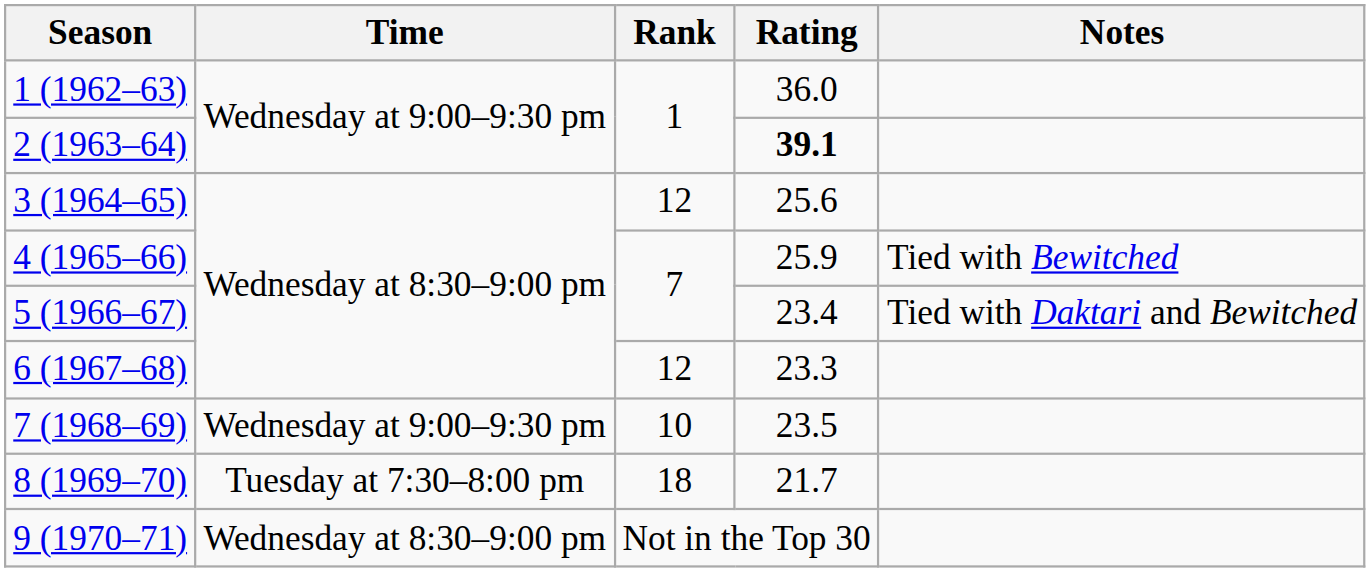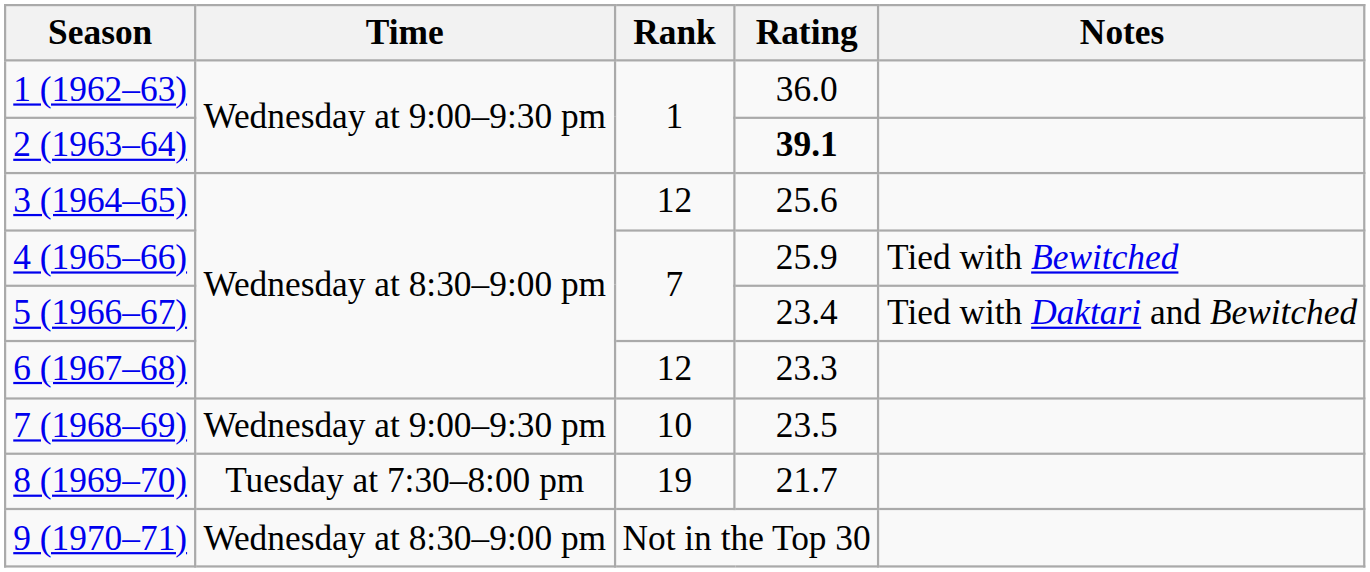8 (1969–70) | Rank: 18 -> 19
